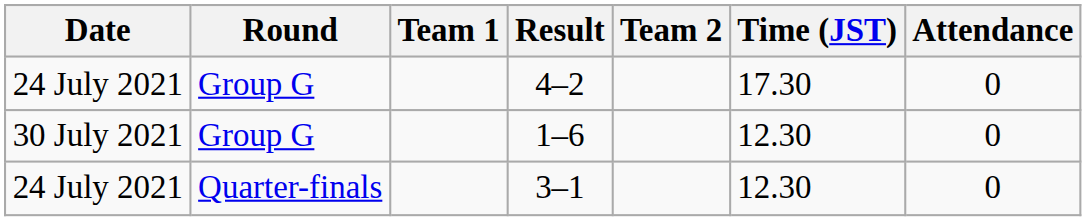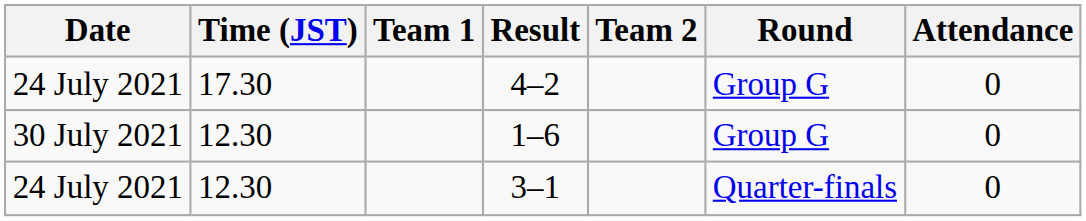columns swapped: Time (JST) <-> Round
